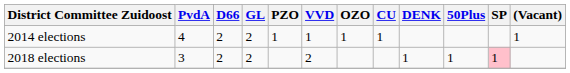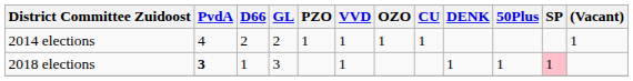2018 elections | PvdA: normal -> bold
2018 elections | D66: 2 -> 1
2018 elections | GL: 2 -> 3
2018 elections | VVD: 2 -> 1
